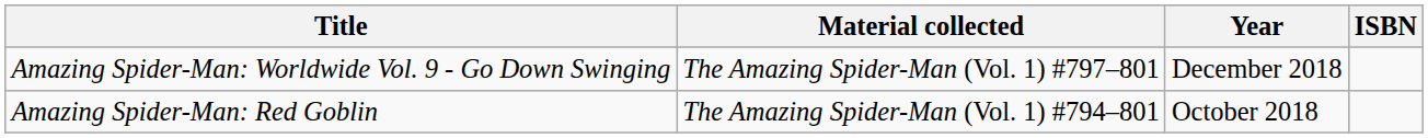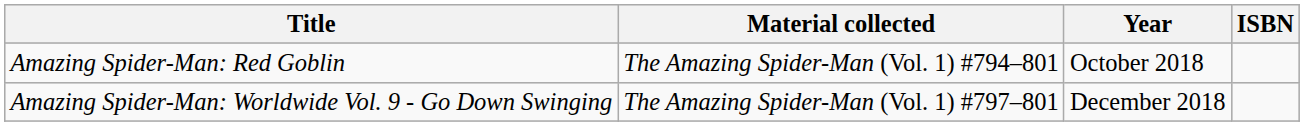rows swapped: Amazing Spider-Man: Worldwide Vol. 9 - Go Down Swinging <-> Amazing Spider-Man: Red Goblin
